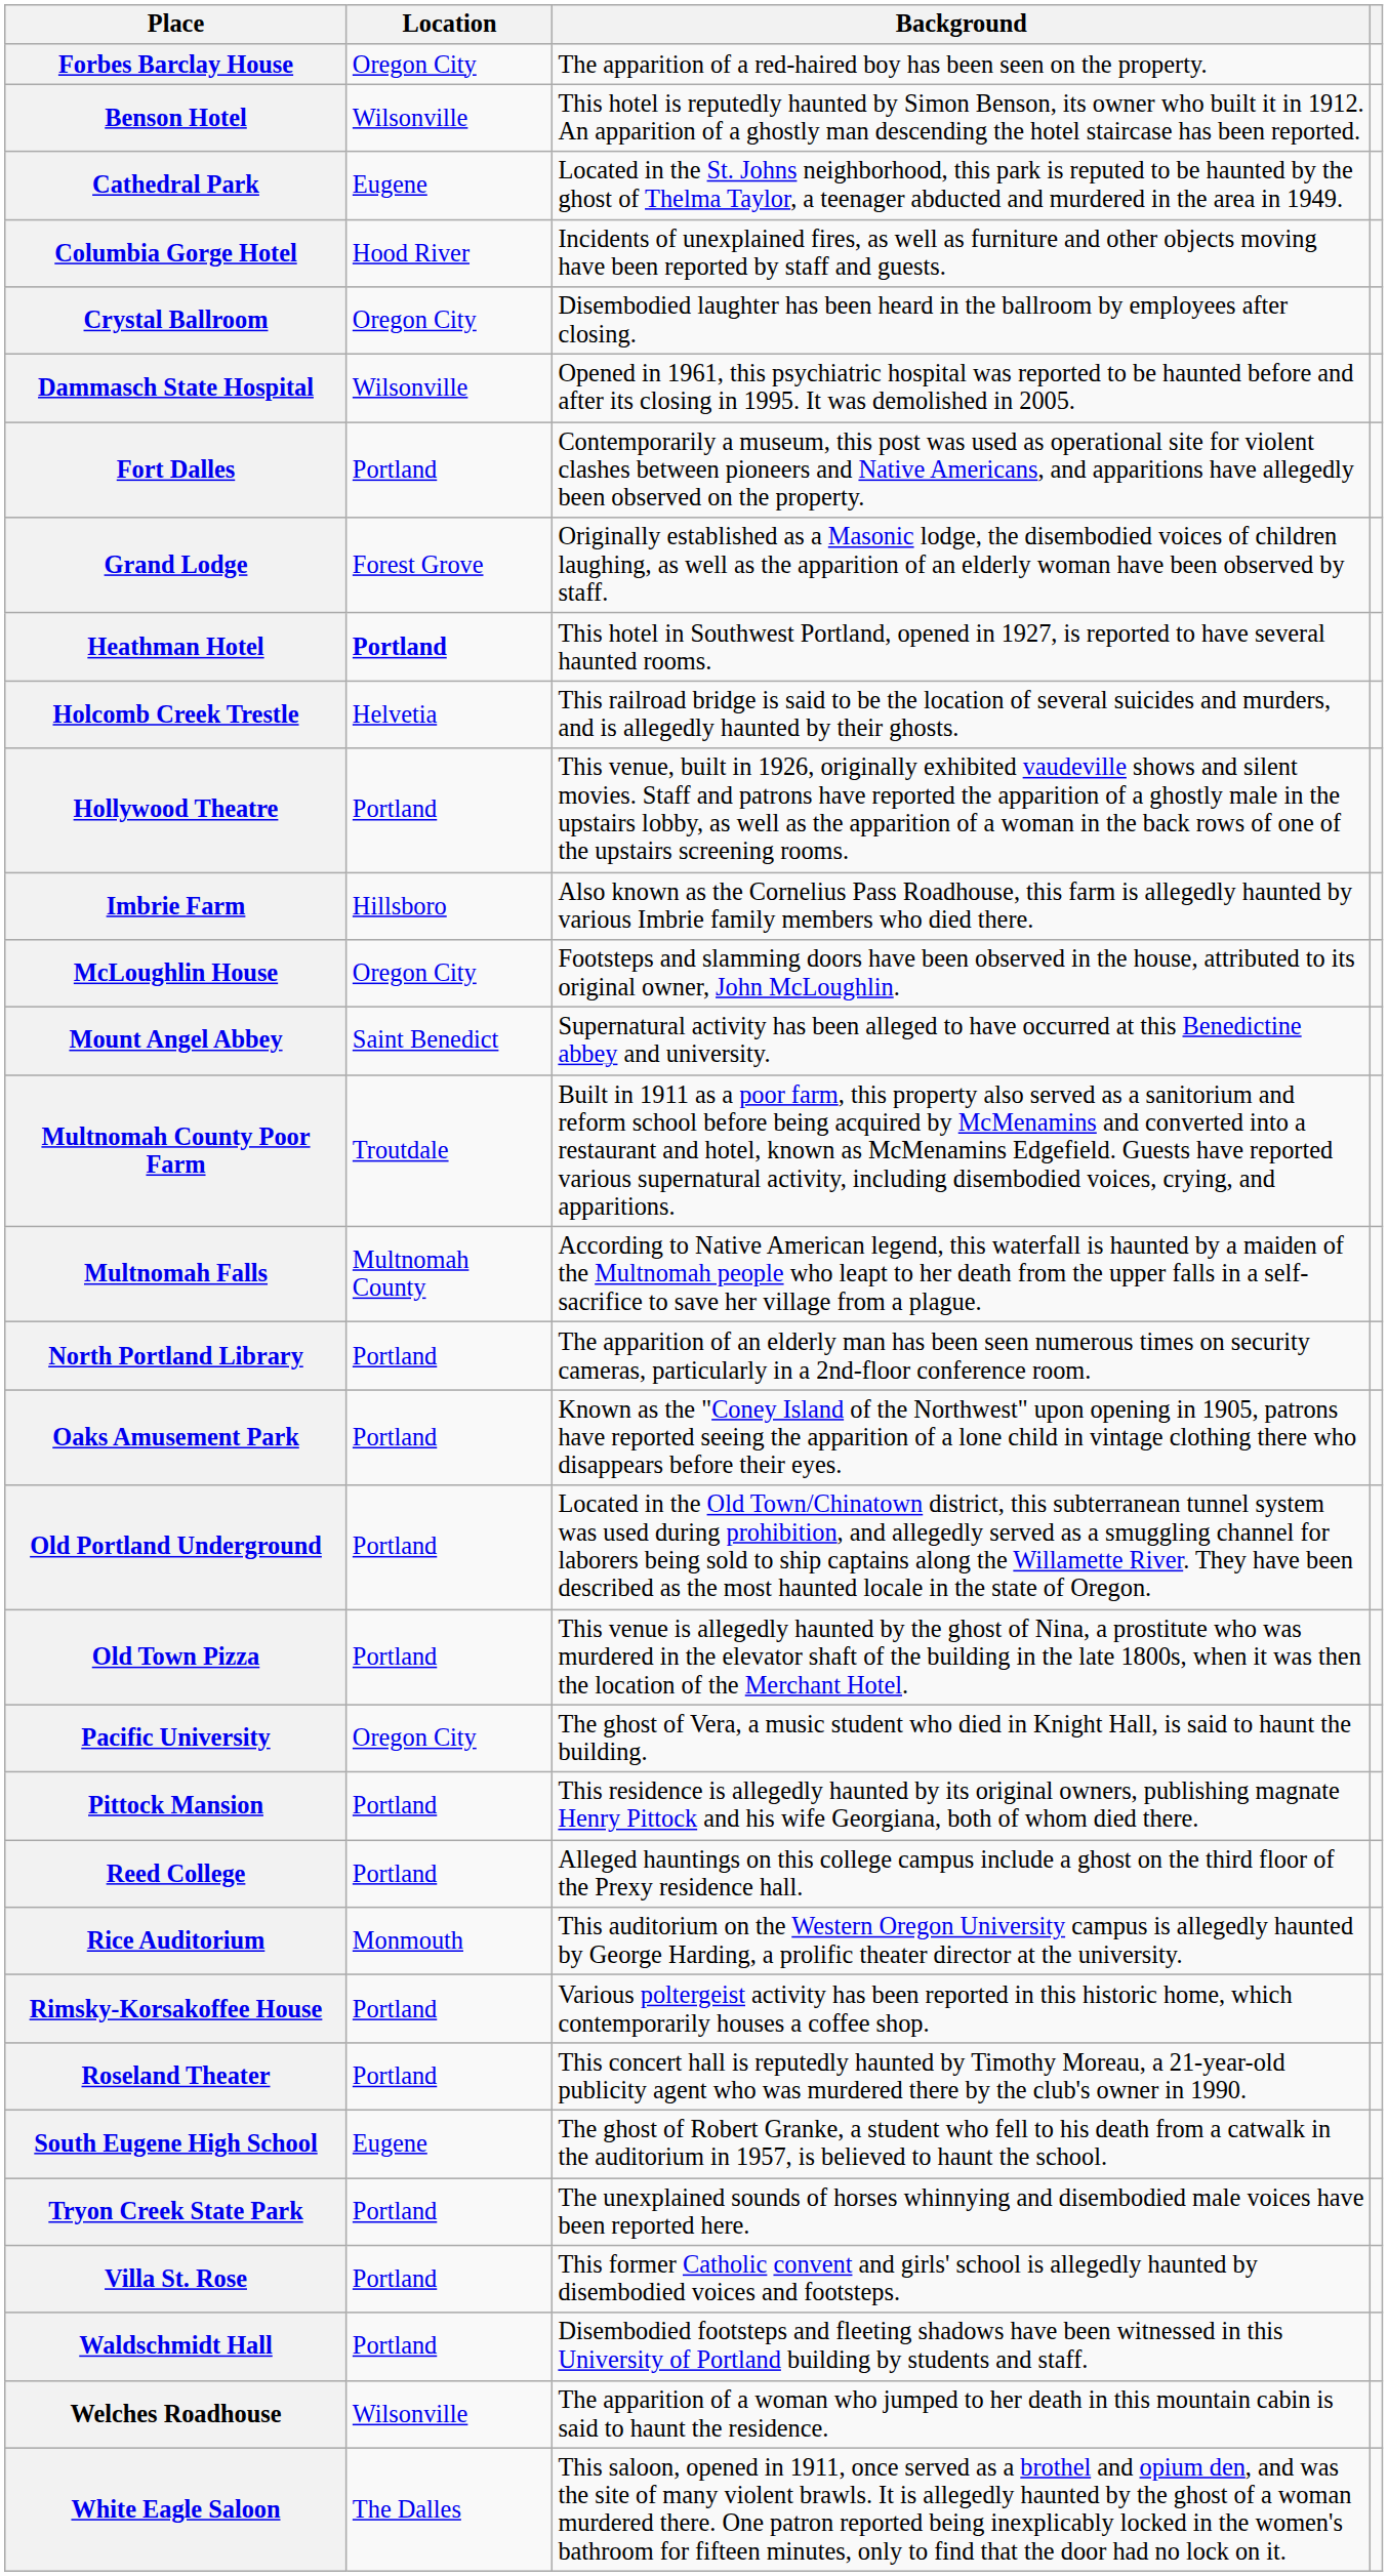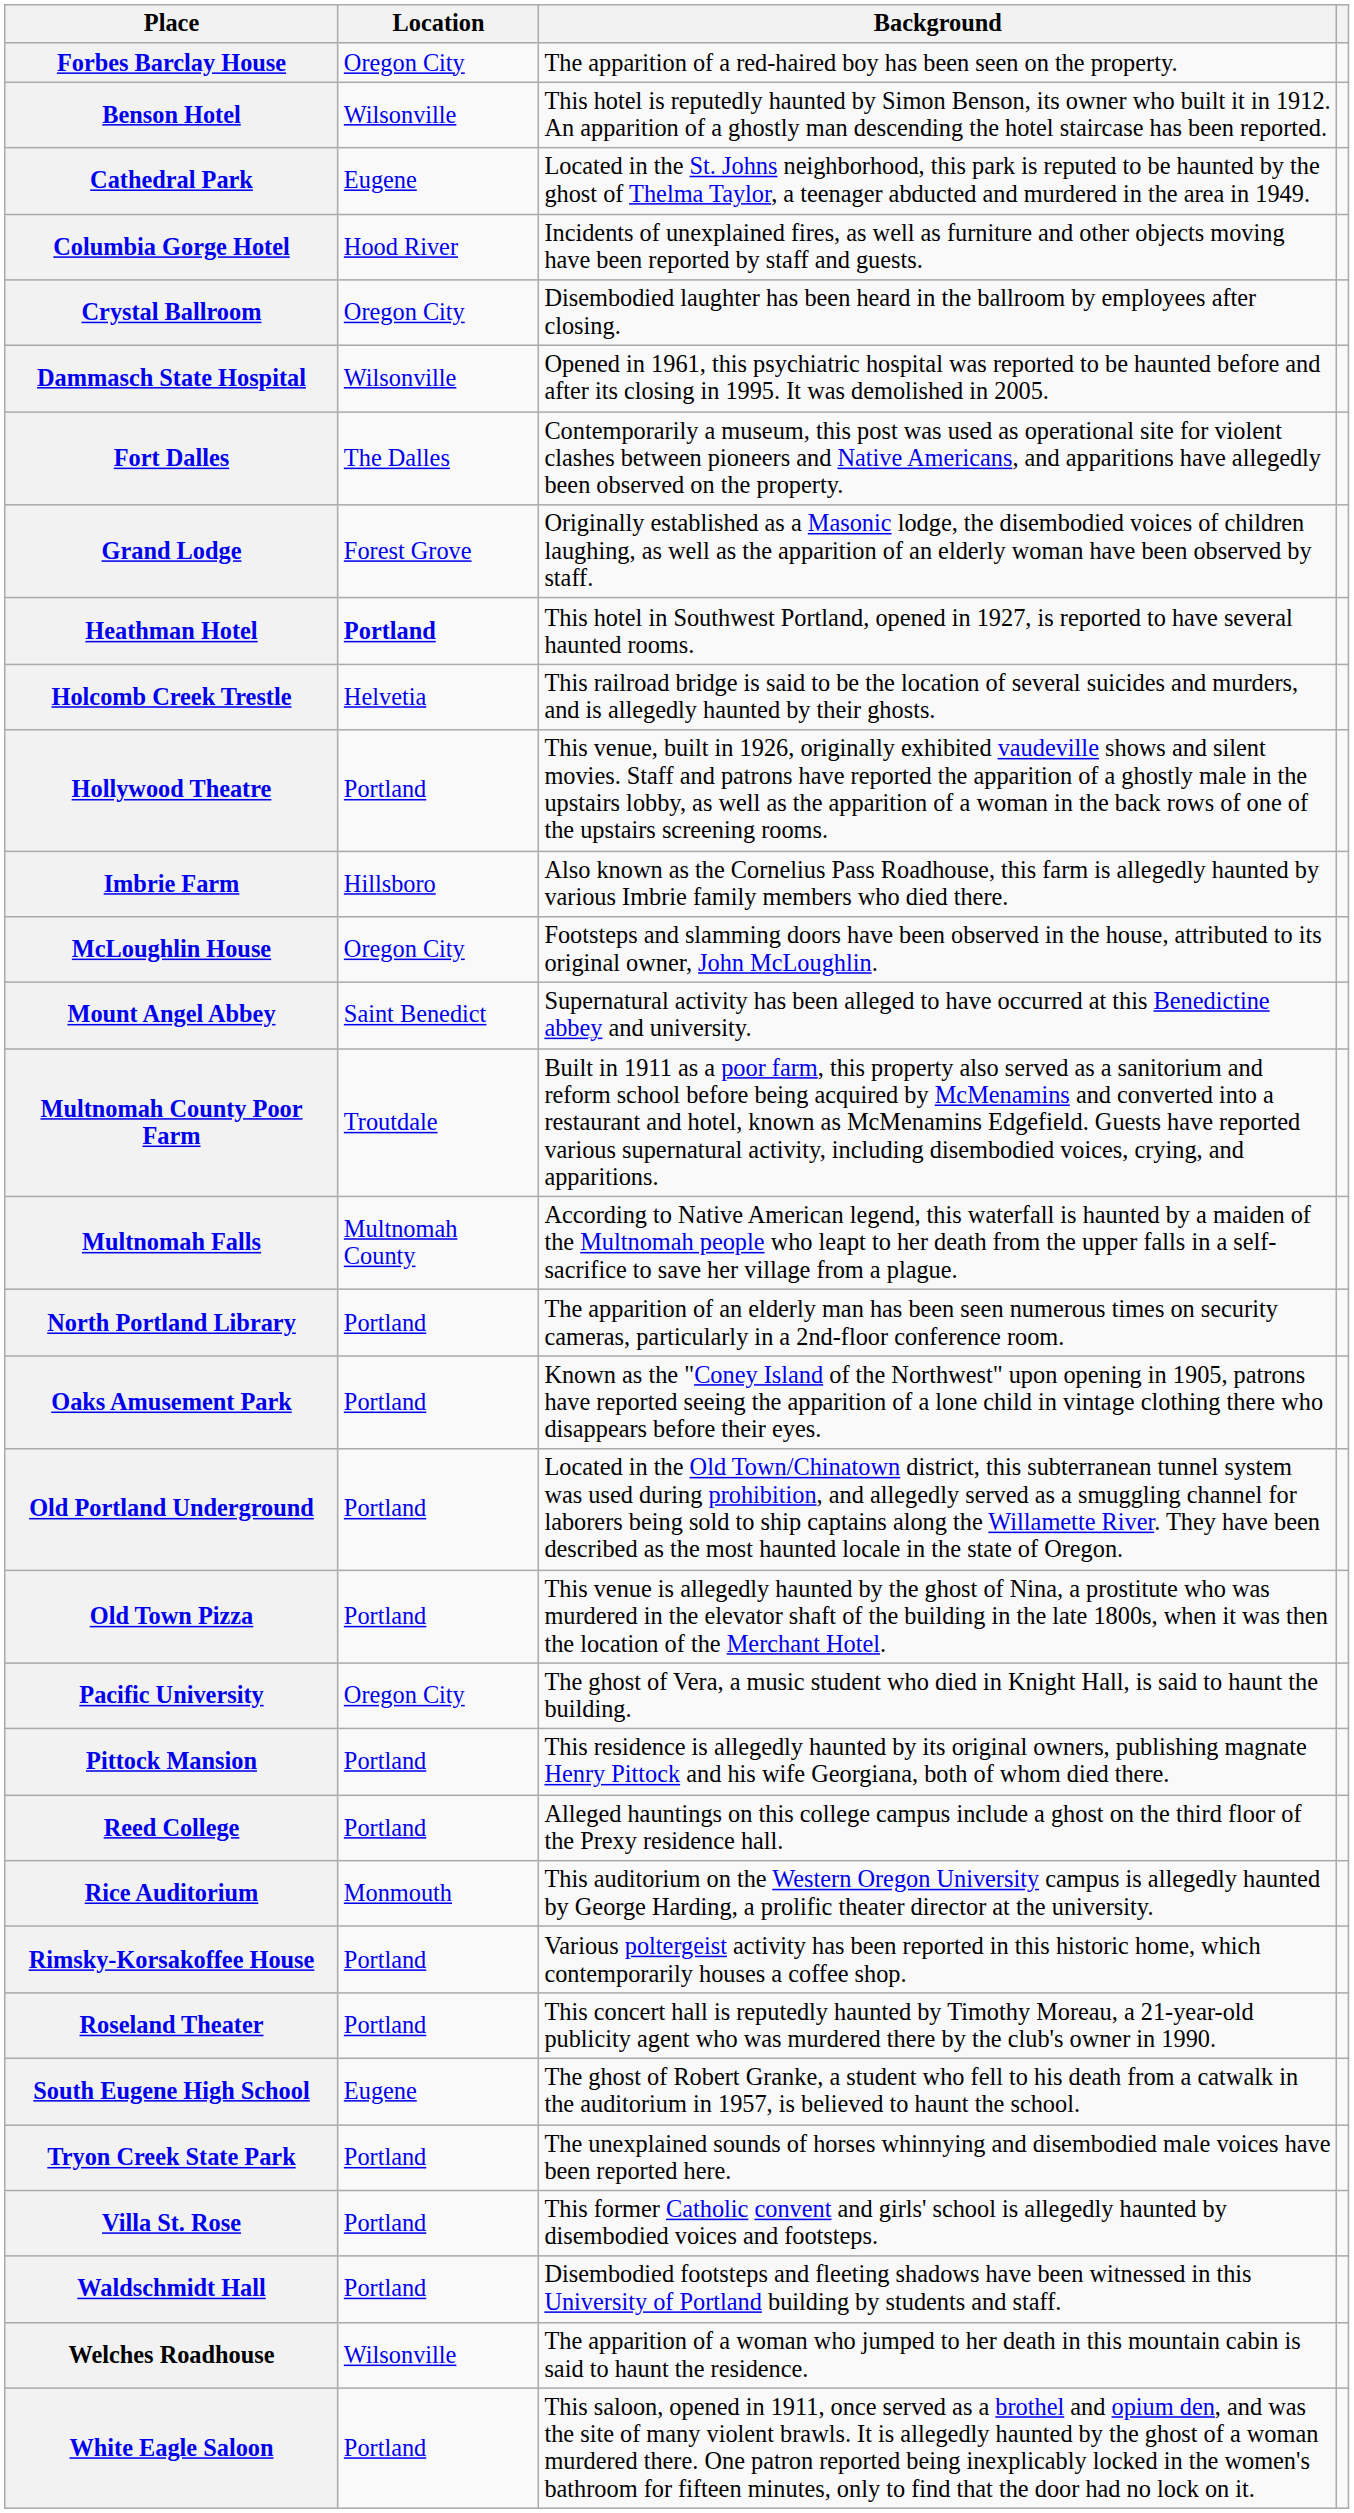Fort Dalles | Location: Portland -> The Dalles
White Eagle Saloon | Location: The Dalles -> Portland
